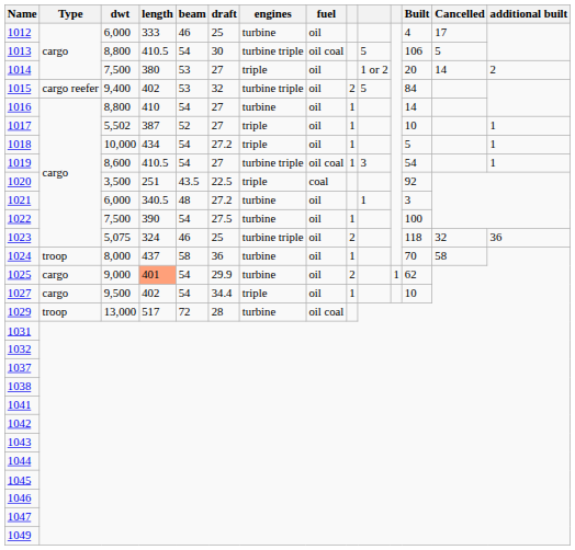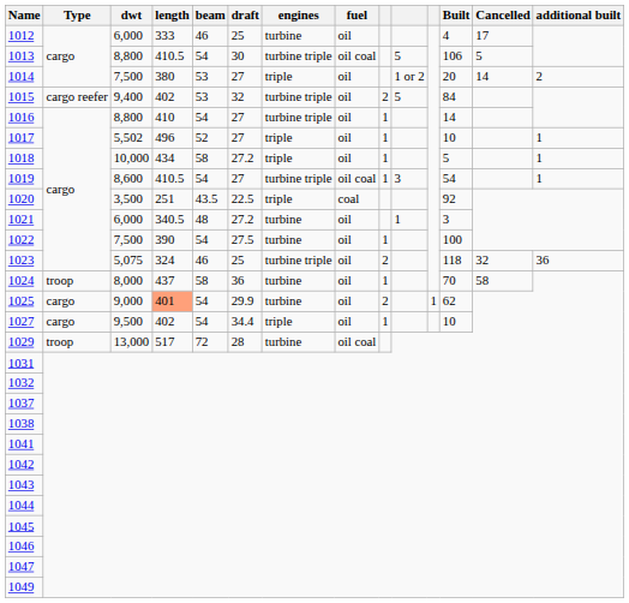1016 | engines: turbine -> turbine triple
1017 | length: 387 -> 496
1018 | beam: 54 -> 58
